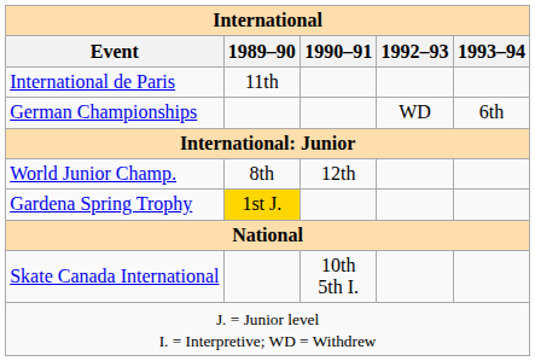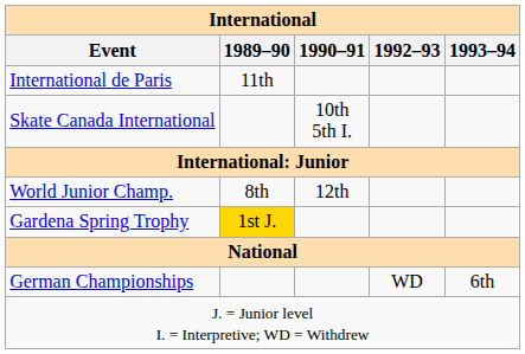rows swapped: Skate Canada International <-> German Championships
